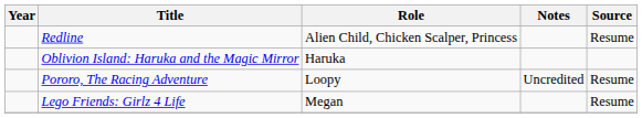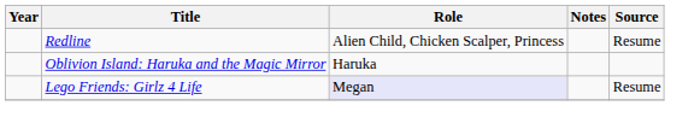- row: Pororo, The Racing Adventure | Loopy | Uncredited | Resume
Lego Friends: Girlz 4 Life | Role: no background -> lavender background
